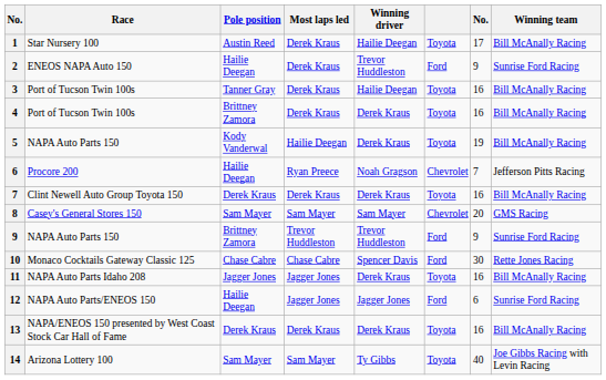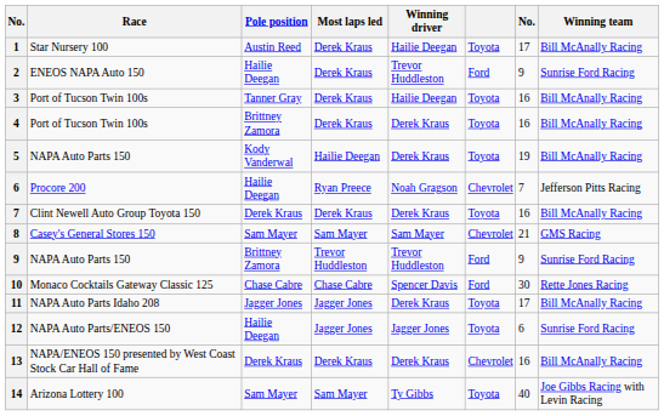8 | column 7: 20 -> 21
11 | column 7: 16 -> 17
12 | column 6: Ford -> Toyota
13 | column 6: Toyota -> Chevrolet
